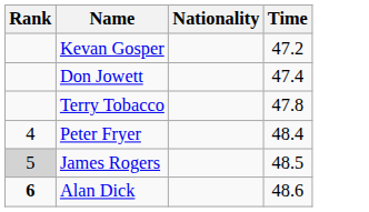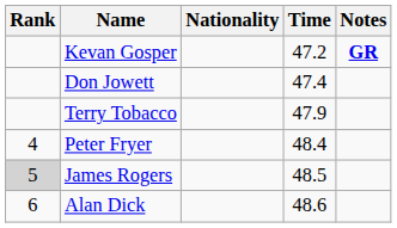+ column: Notes | GR
Terry Tobacco | Time: 47.8 -> 47.9
Alan Dick | Rank: bold -> normal
